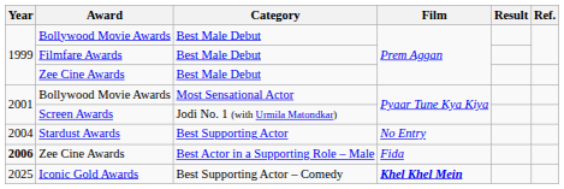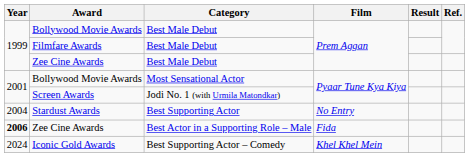Iconic Gold Awards | Year: 2025 -> 2024
Iconic Gold Awards | Film: bold -> normal
